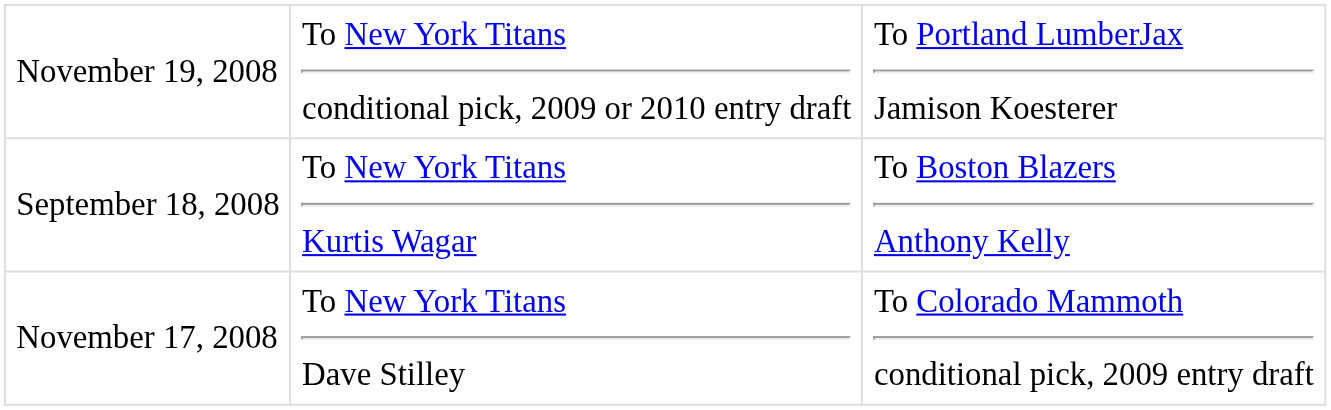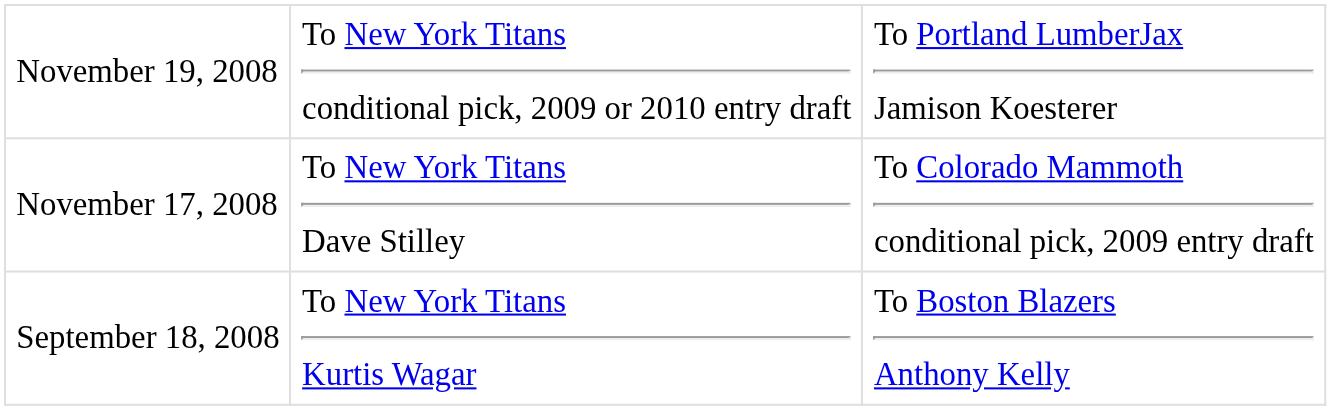rows swapped: November 17, 2008 <-> September 18, 2008
